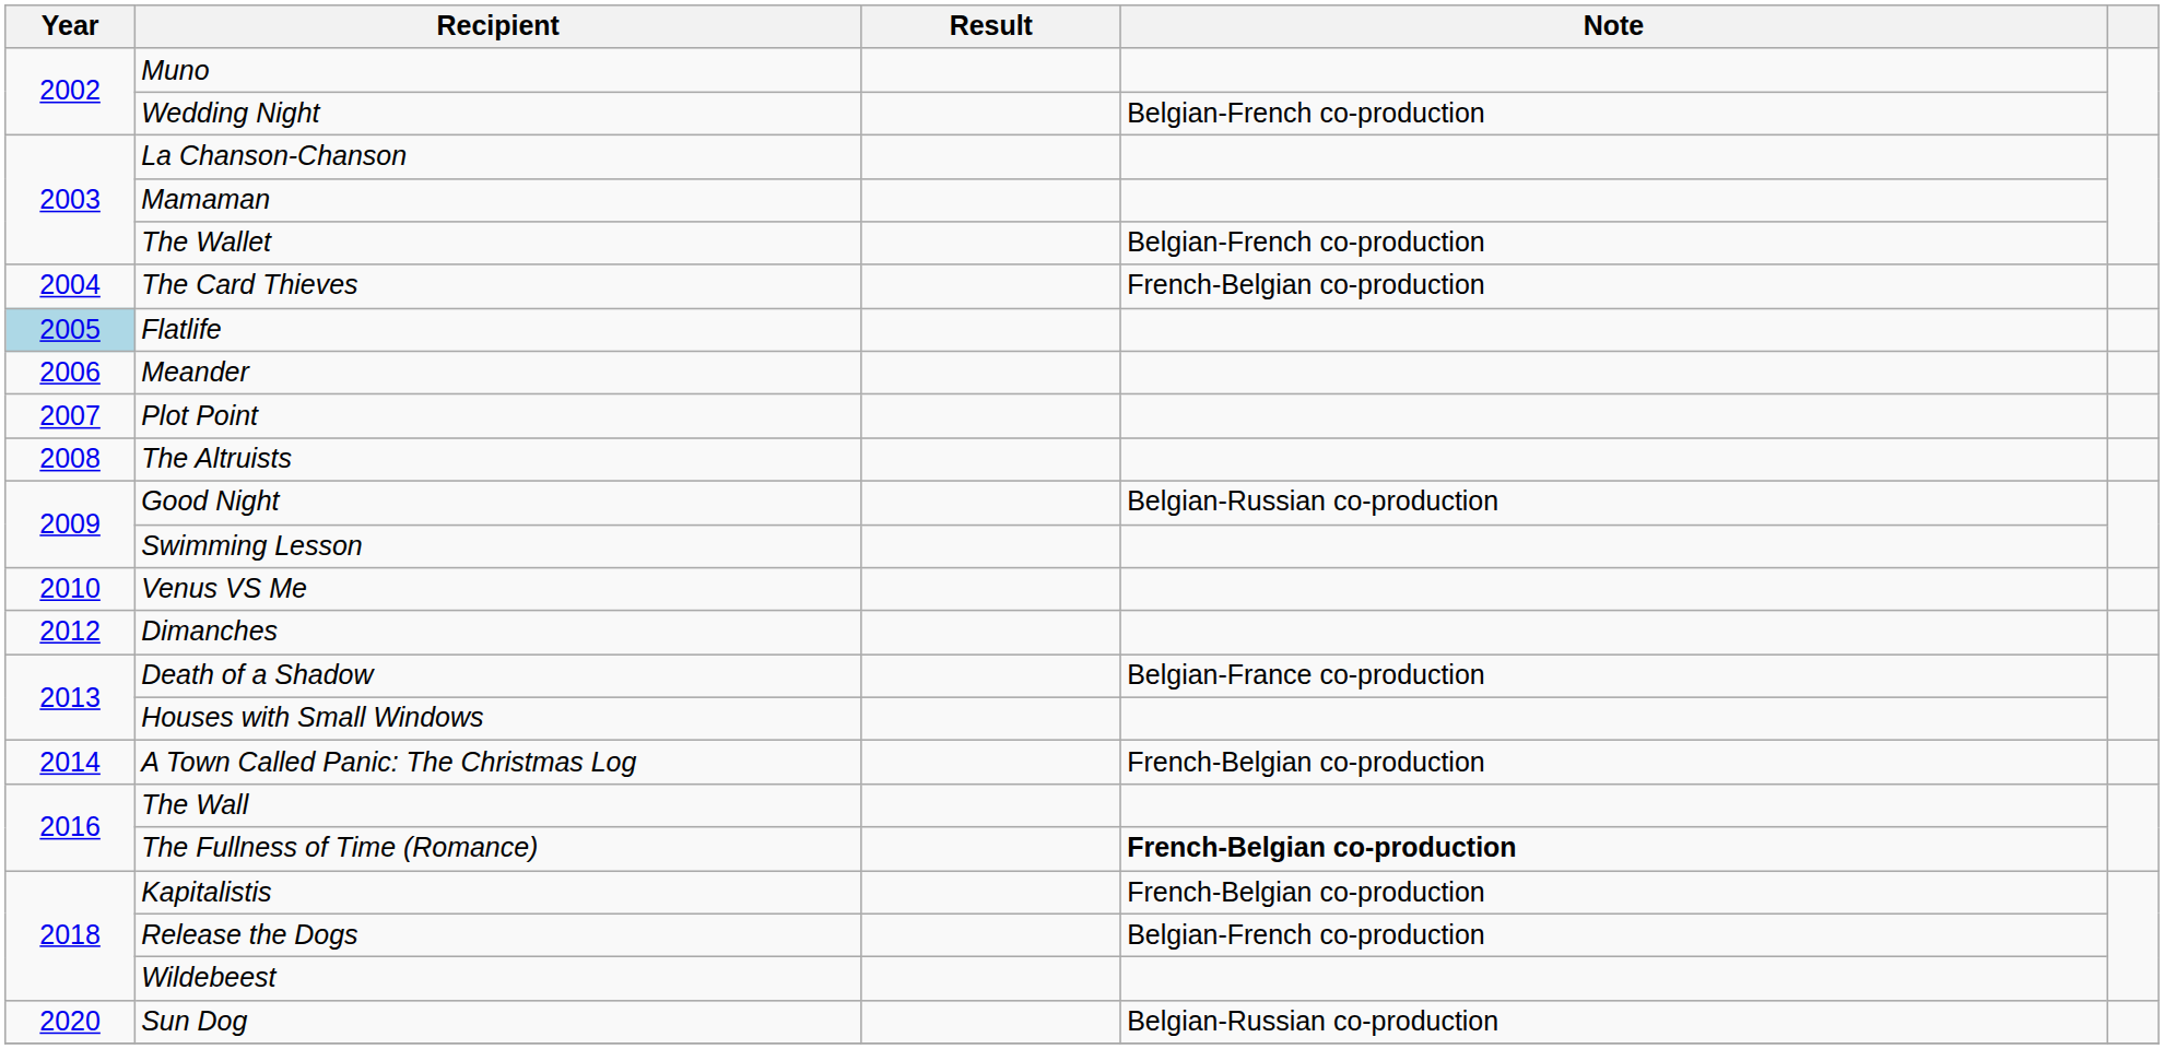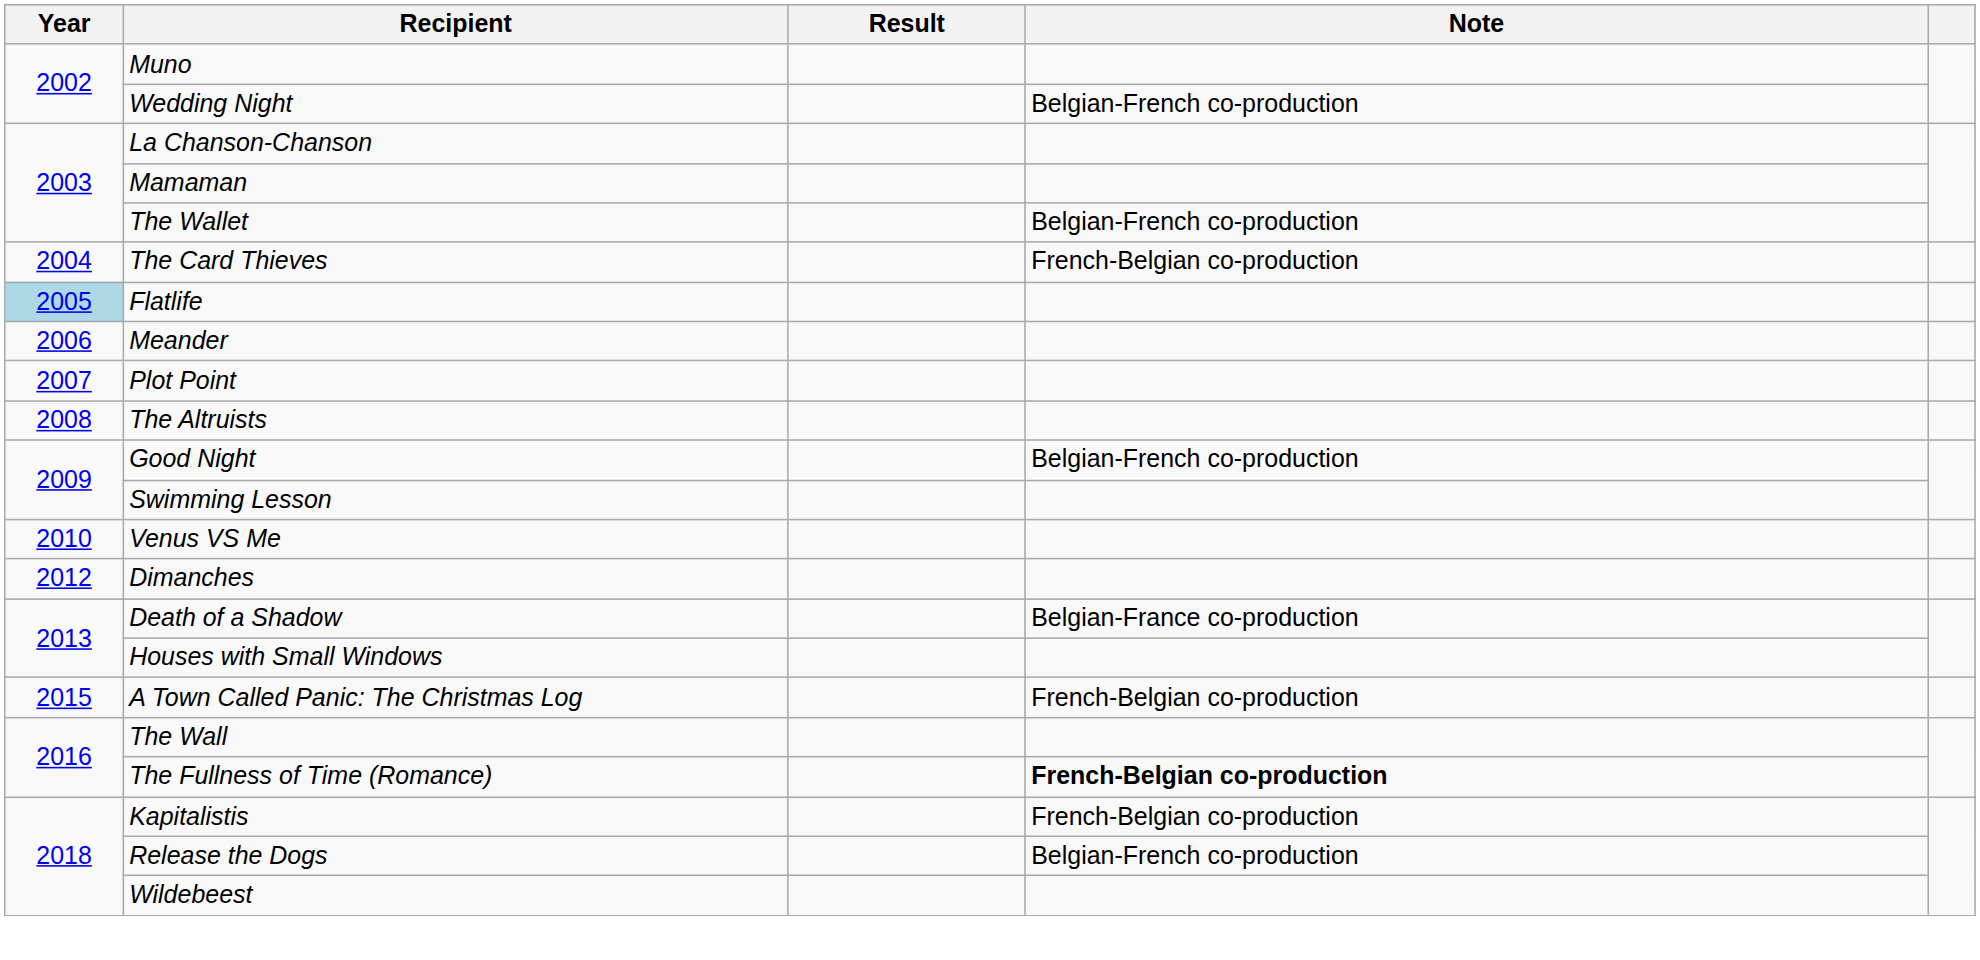Good Night | Note: Belgian-Russian co-production -> Belgian-French co-production
A Town Called Panic: The Christmas Log | Year: 2014 -> 2015
- row: 2020 | Sun Dog | Belgian-Russian co-production
